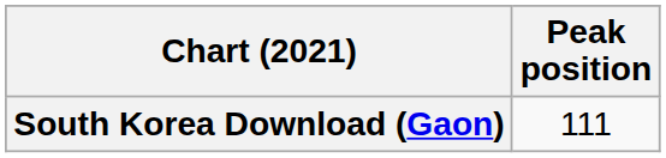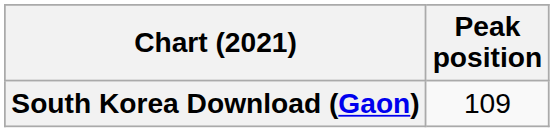South Korea Download (Gaon) | Peak position: 111 -> 109
